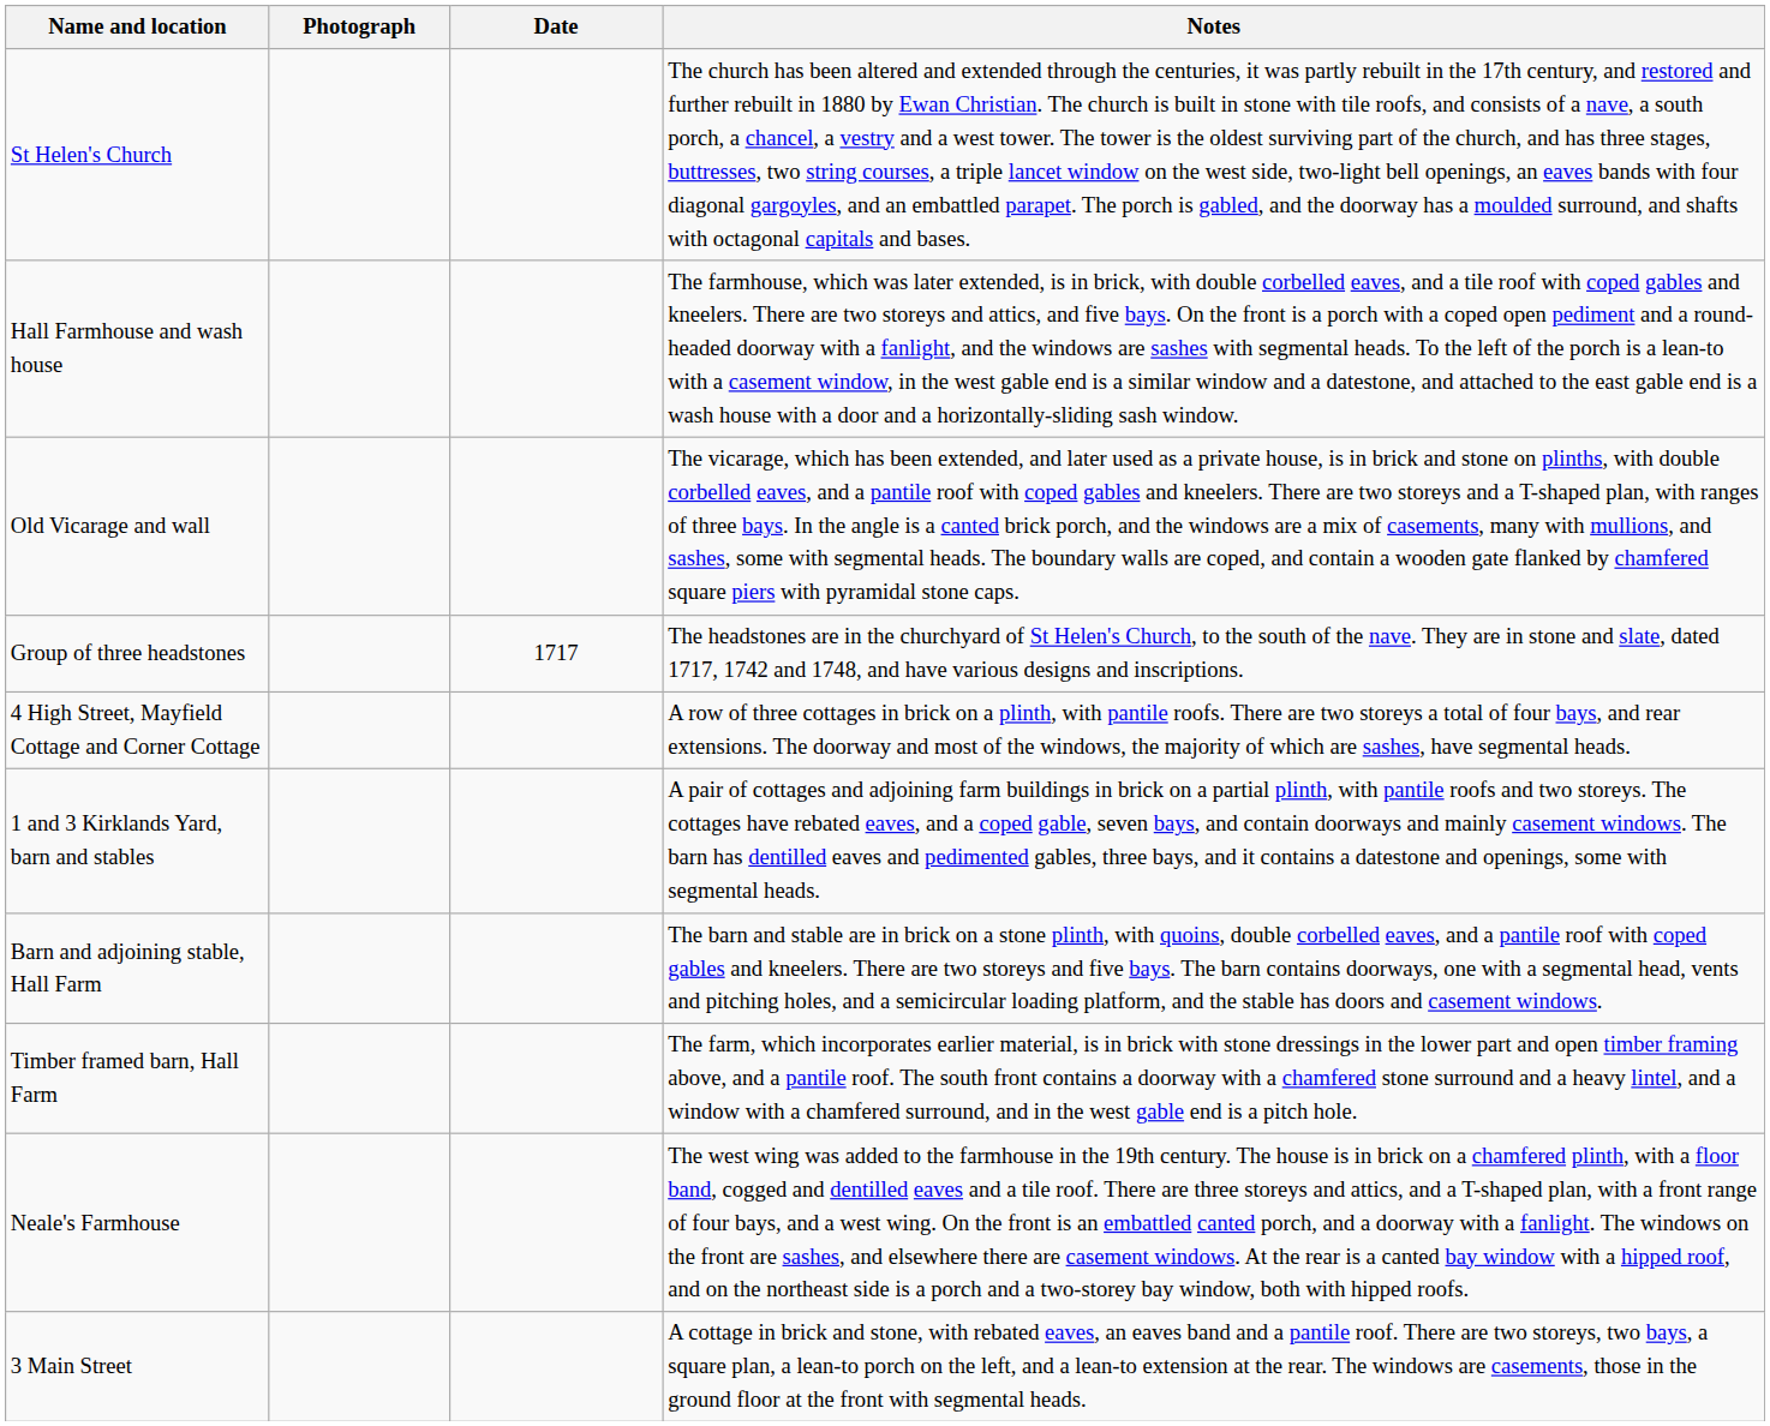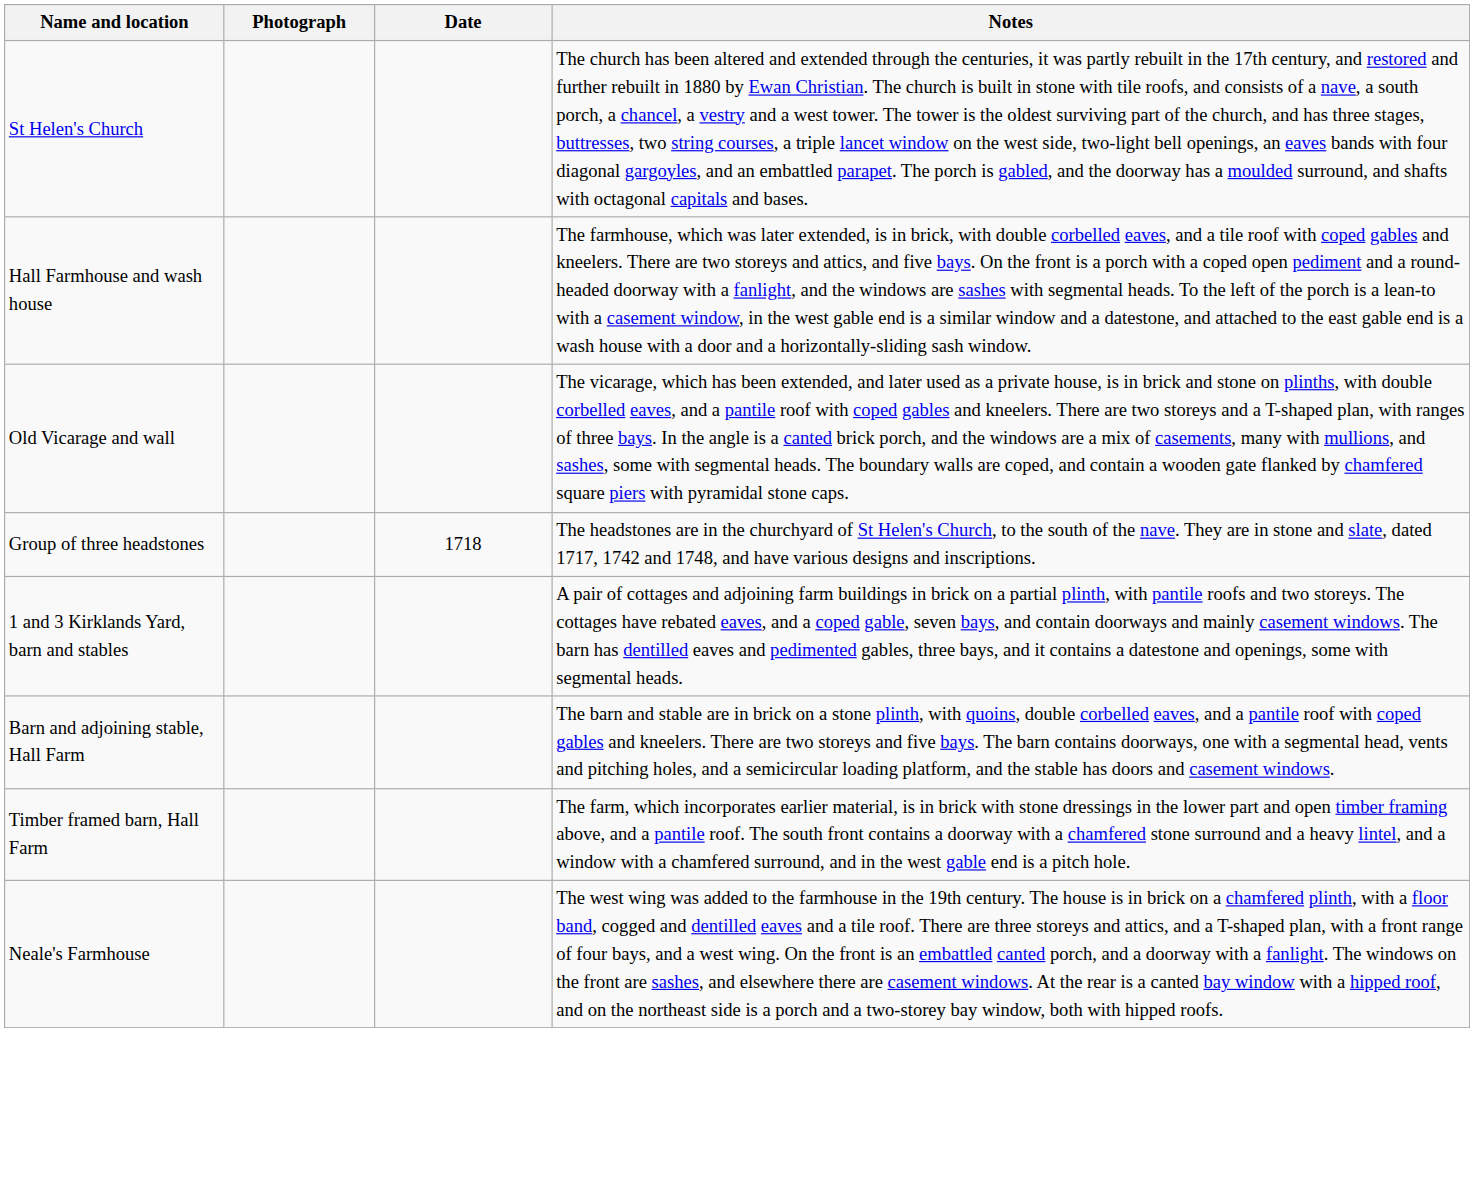Group of three headstones | Date: 1717 -> 1718
- row: 4 High Street, Mayfield Cottage and Corner Cottage | A row of three cottages in brick on a plinth, with pantile roofs. There are two storeys a total of four bays, and rear extensions. The doorway and most of the windows, the majority of which are sashes, have segmental heads.
- row: 3 Main Street | A cottage in brick and stone, with rebated eaves, an eaves band and a pantile roof. There are two storeys, two bays, a square plan, a lean-to porch on the left, and a lean-to extension at the rear. The windows are casements, those in the ground floor at the front with segmental heads.
